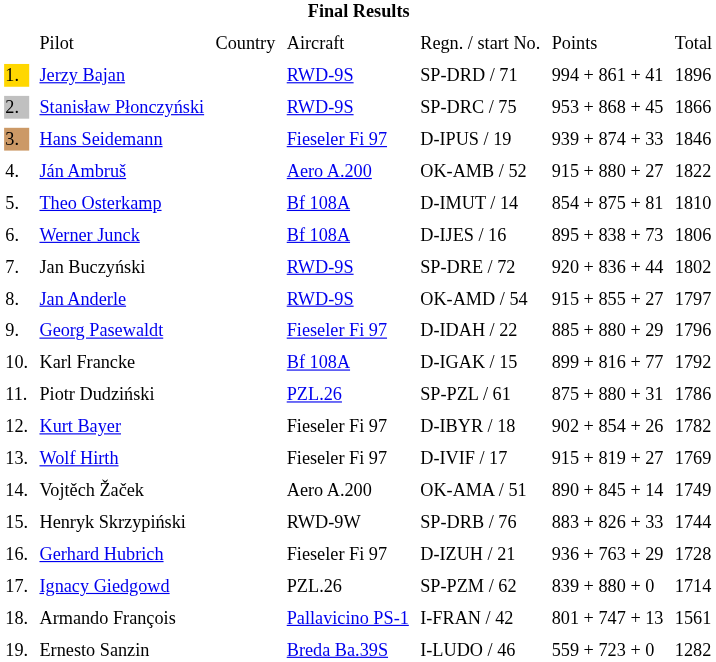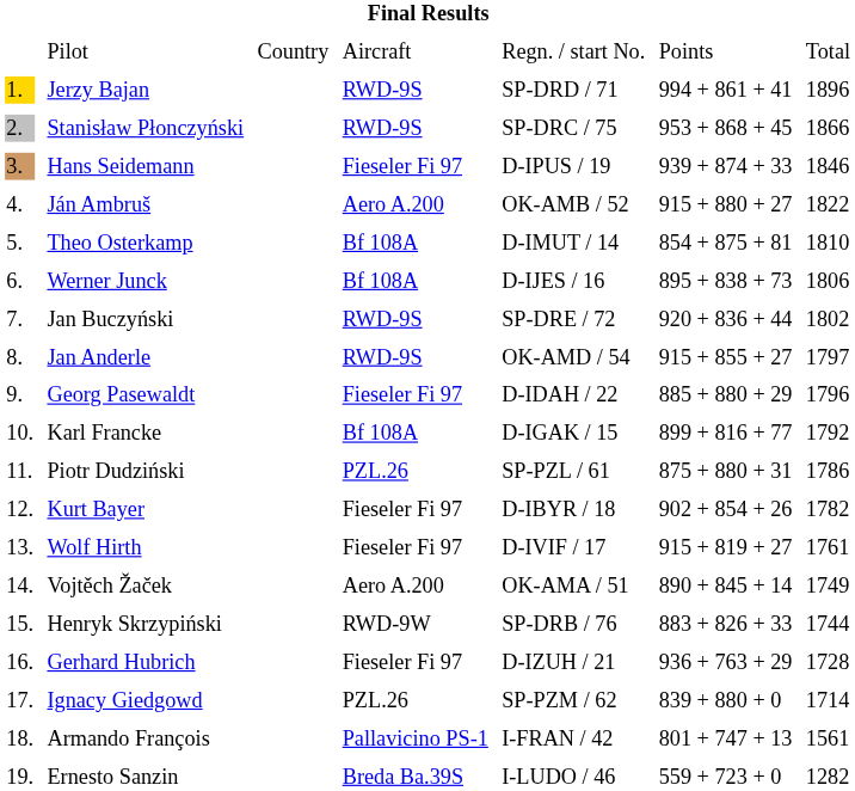Wolf Hirth | column 7: 1769 -> 1761
